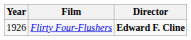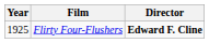Flirty Four-Flushers | Year: 1926 -> 1925
